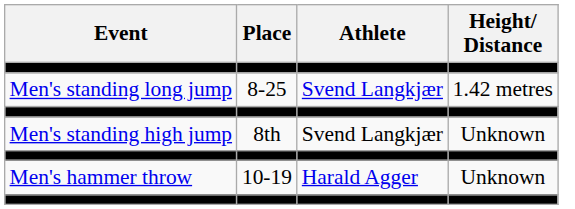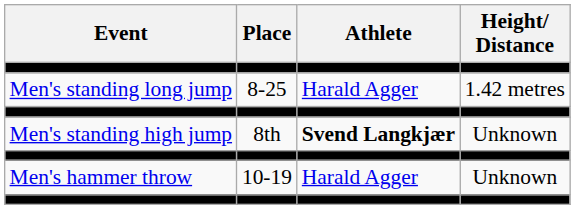Men's standing long jump | Athlete: Svend Langkjær -> Harald Agger
Men's standing high jump | Athlete: normal -> bold
